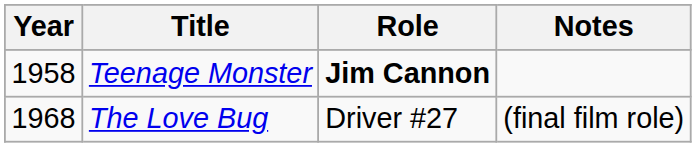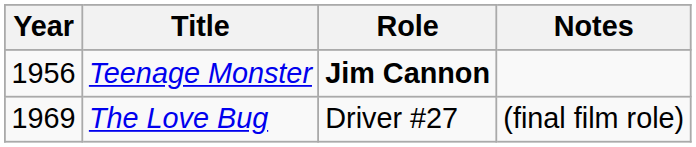Teenage Monster | Year: 1958 -> 1956
The Love Bug | Year: 1968 -> 1969
